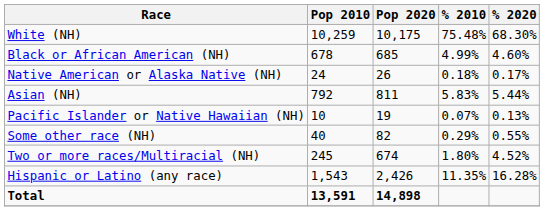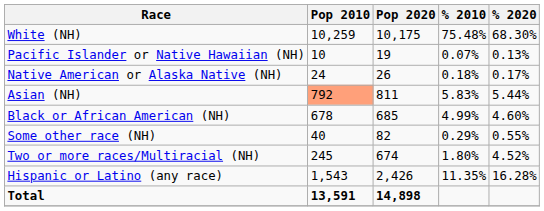rows swapped: Black or African American (NH) <-> Pacific Islander or Native Hawaiian (NH)
Asian (NH) | Pop 2010: no background -> lightsalmon background
